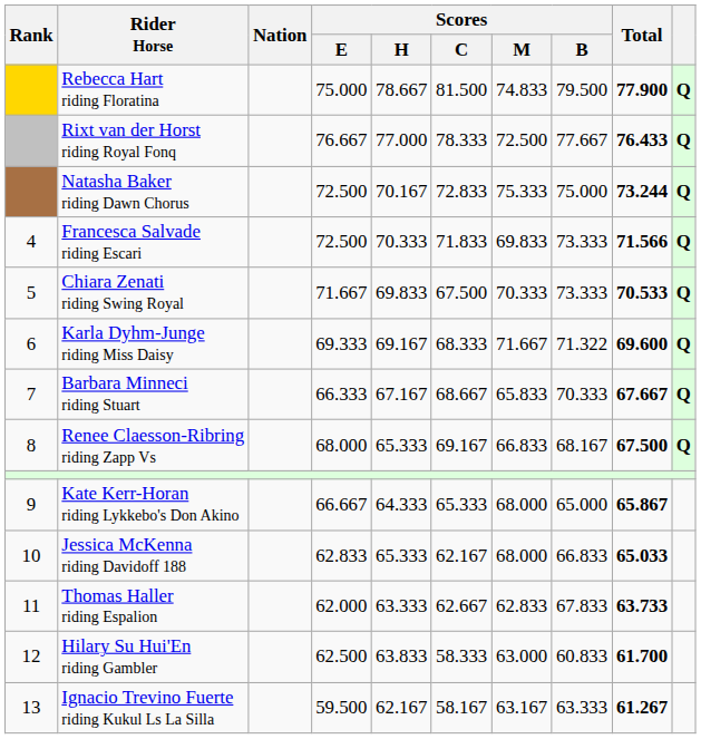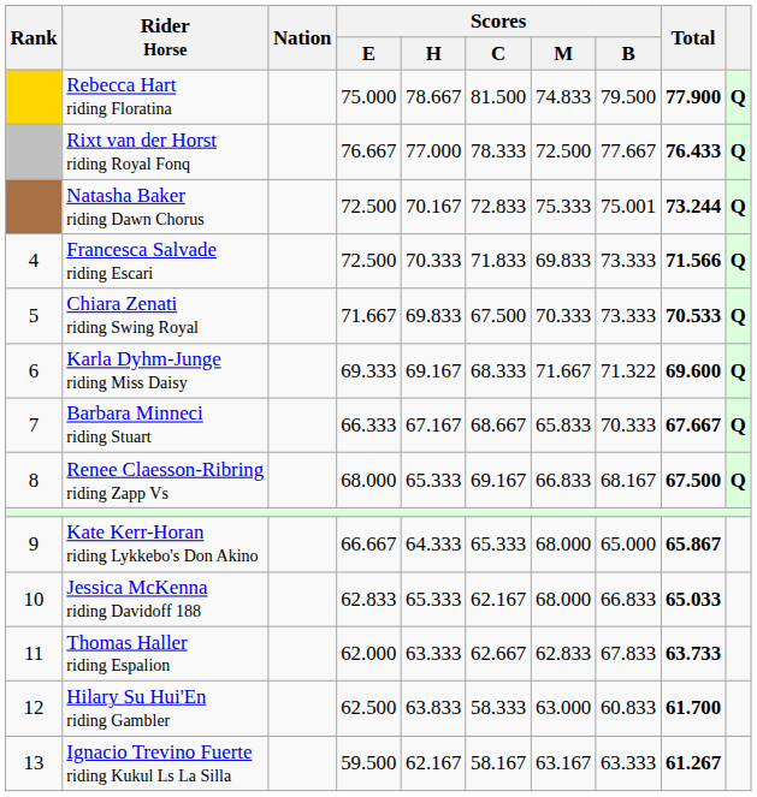Natasha Baker riding Dawn Chorus | Scores / B: 75.000 -> 75.001
